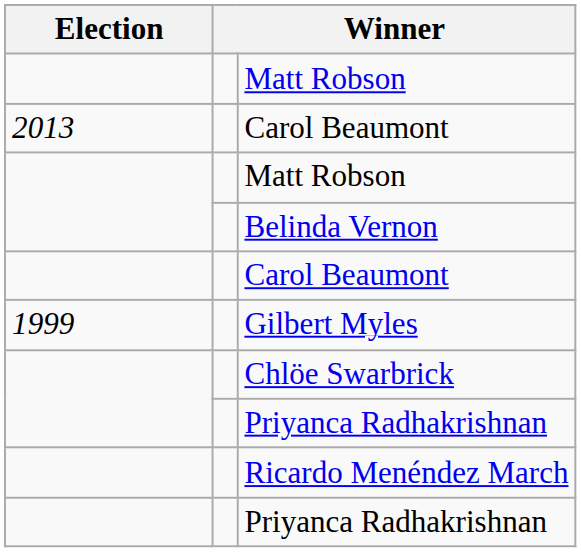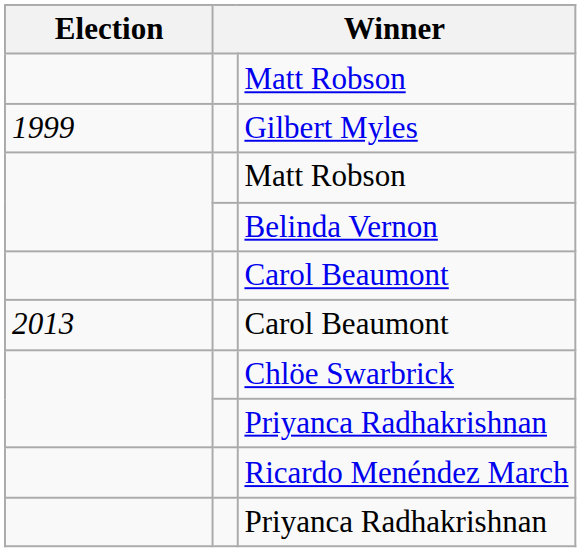rows swapped: Gilbert Myles <-> 2013 / Carol Beaumont
